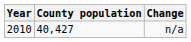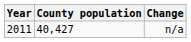n/a | Year: 2010 -> 2011
